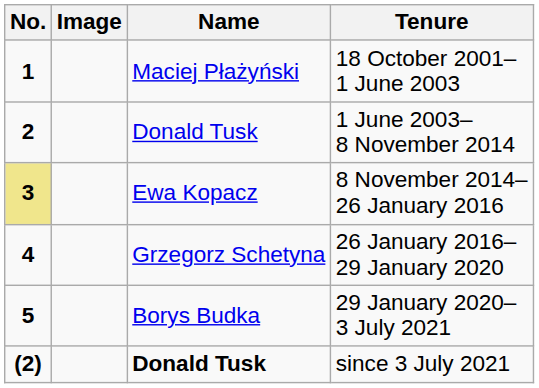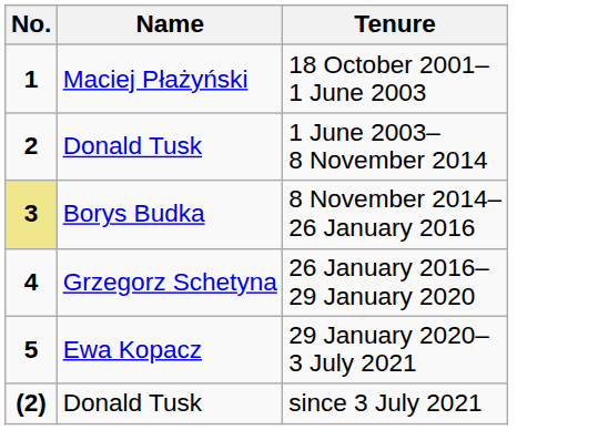- column: Image
8 November 2014– 26 January 2016 | Name: Ewa Kopacz -> Borys Budka
29 January 2020– 3 July 2021 | Name: Borys Budka -> Ewa Kopacz
since 3 July 2021 | Name: bold -> normal
